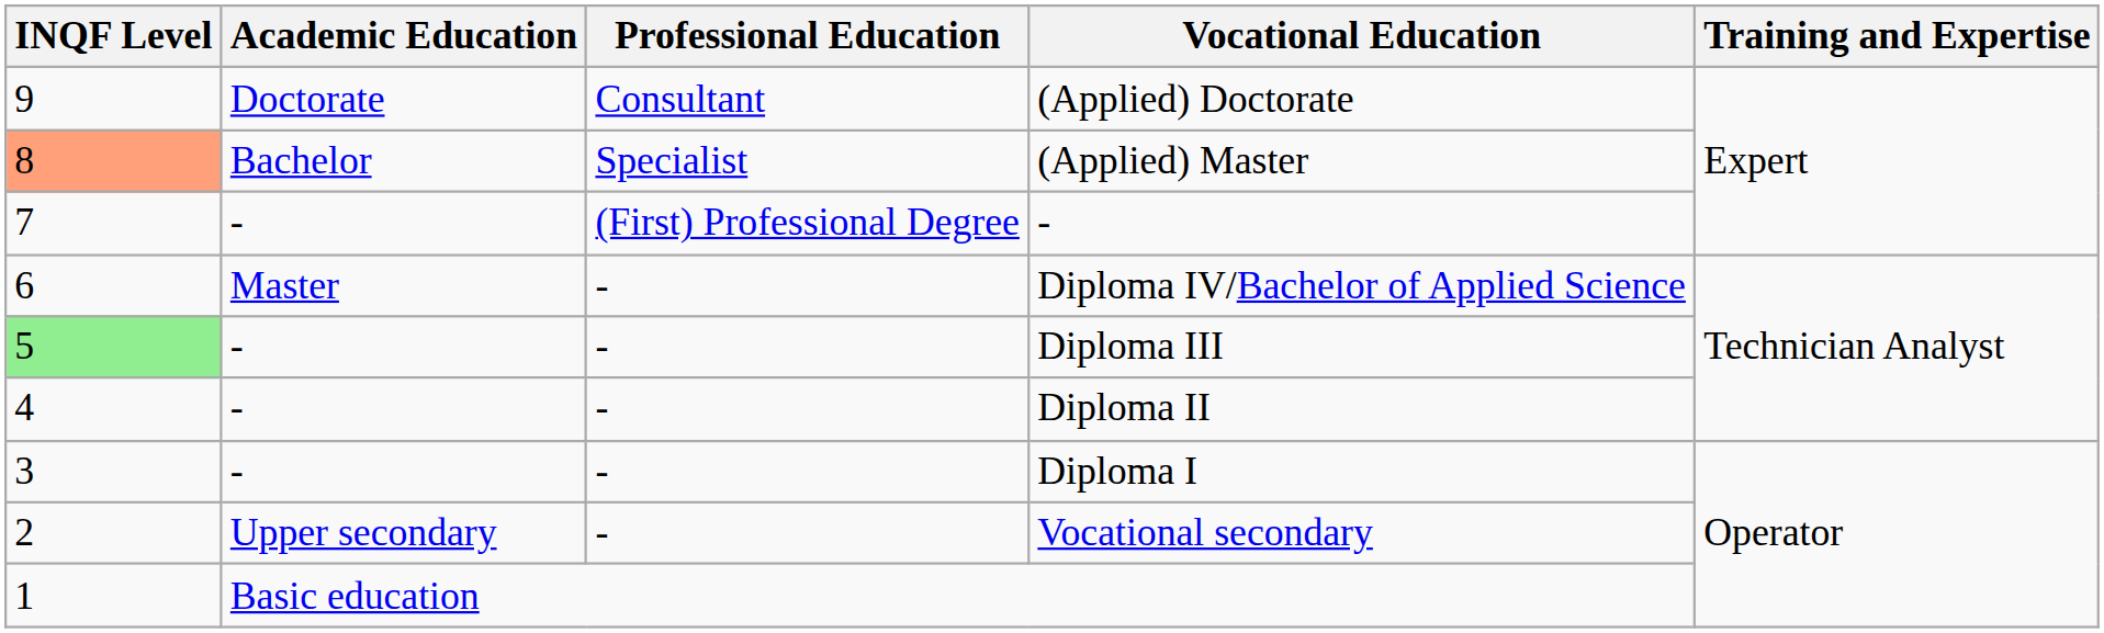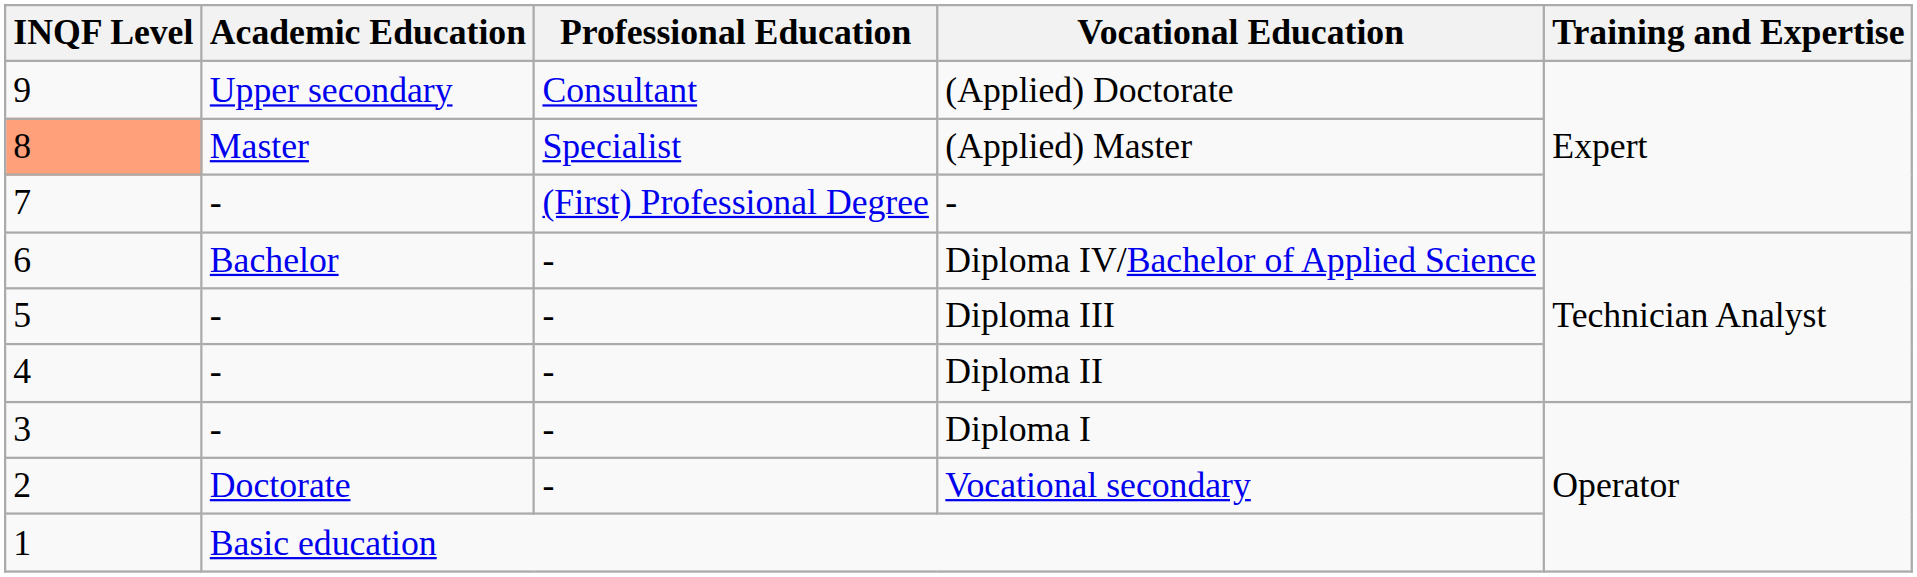(Applied) Doctorate | Academic Education: Doctorate -> Upper secondary
(Applied) Master | Academic Education: Bachelor -> Master
Diploma IV/Bachelor of Applied Science | Academic Education: Master -> Bachelor
Diploma III | INQF Level: lightgreen background -> no background
Vocational secondary | Academic Education: Upper secondary -> Doctorate
